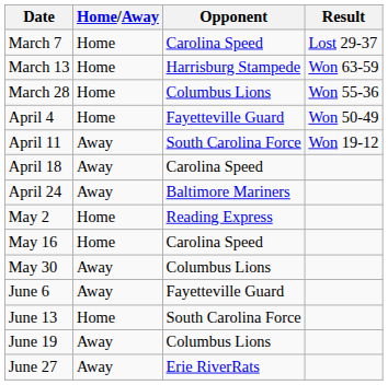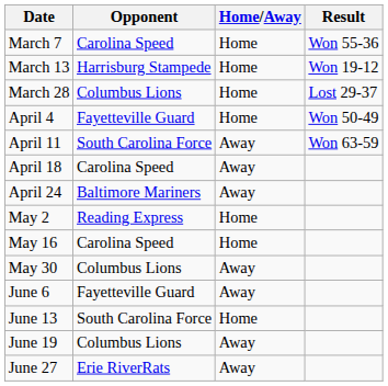columns swapped: Opponent <-> Home/Away
March 7 | Result: Lost 29-37 -> Won 55-36
March 13 | Result: Won 63-59 -> Won 19-12
March 28 | Result: Won 55-36 -> Lost 29-37
April 11 | Result: Won 19-12 -> Won 63-59
